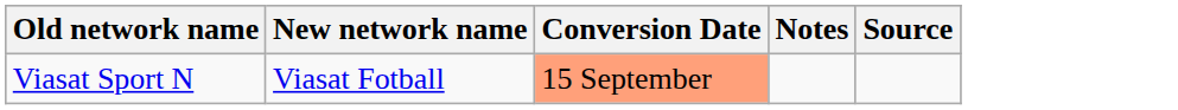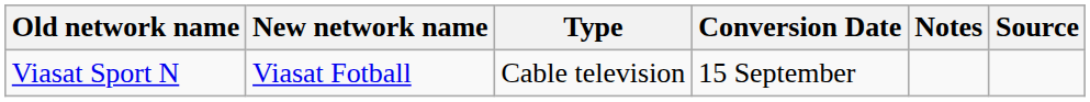+ column: Type | Cable television
Viasat Sport N | Conversion Date: lightsalmon background -> no background
